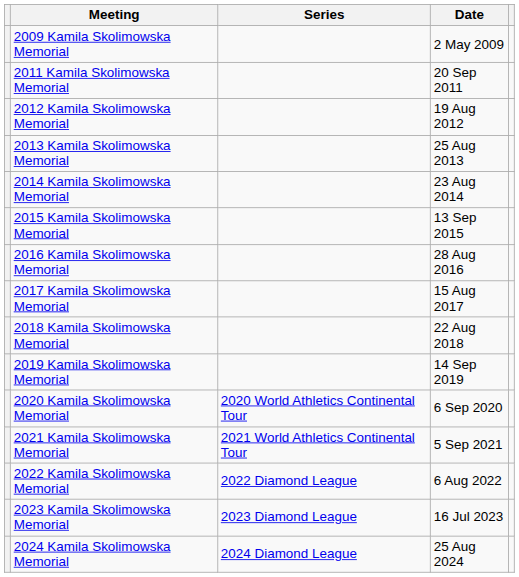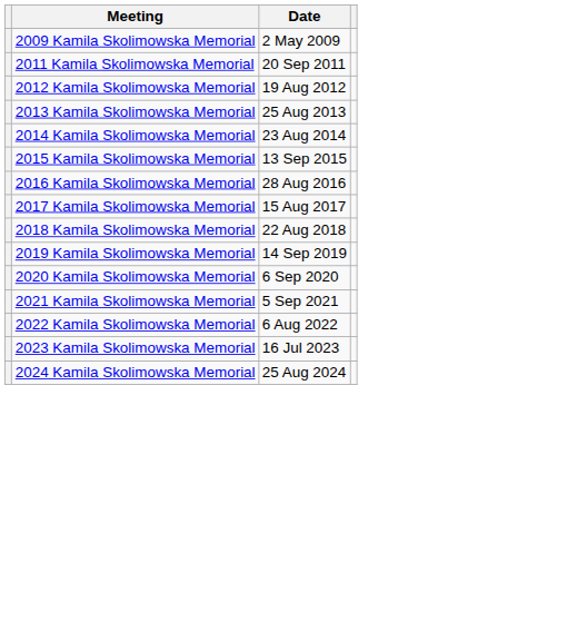- column: Series | 2020 World Athletics Continental Tour | 2021 World Athletics Continental Tour | 2022 Diamond League | 2023 Diamond League | 2024 Diamond League
